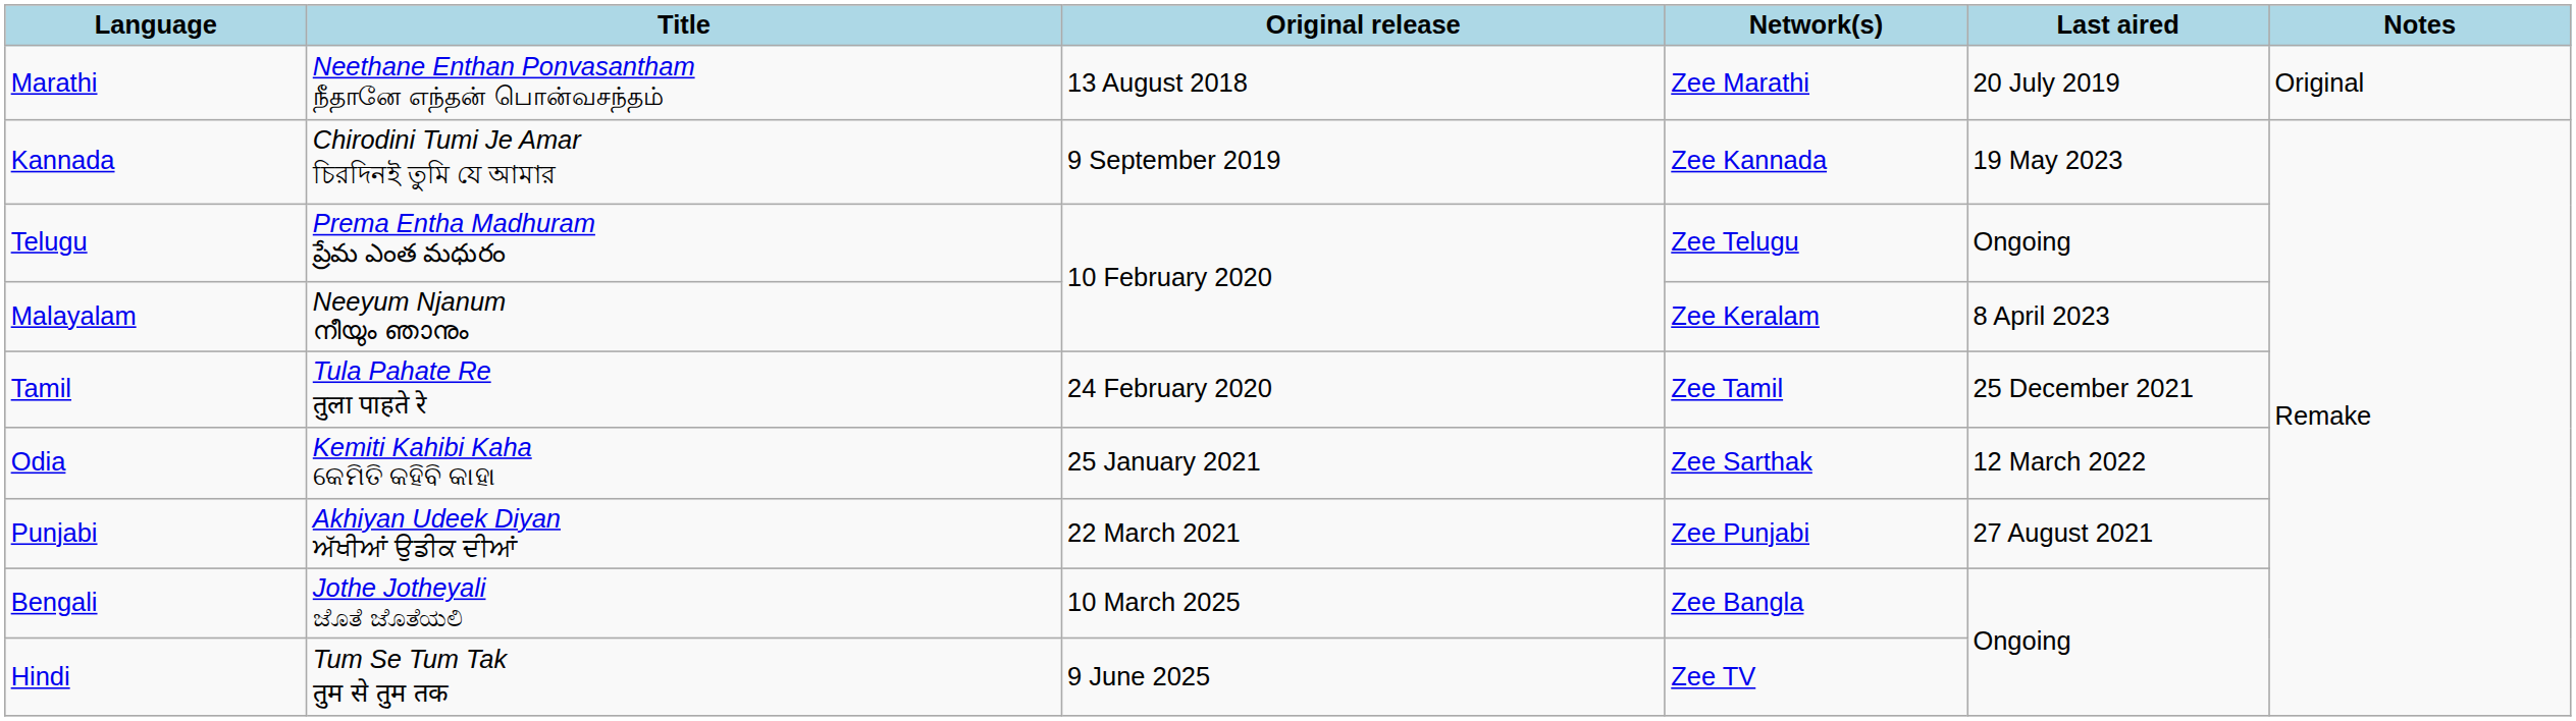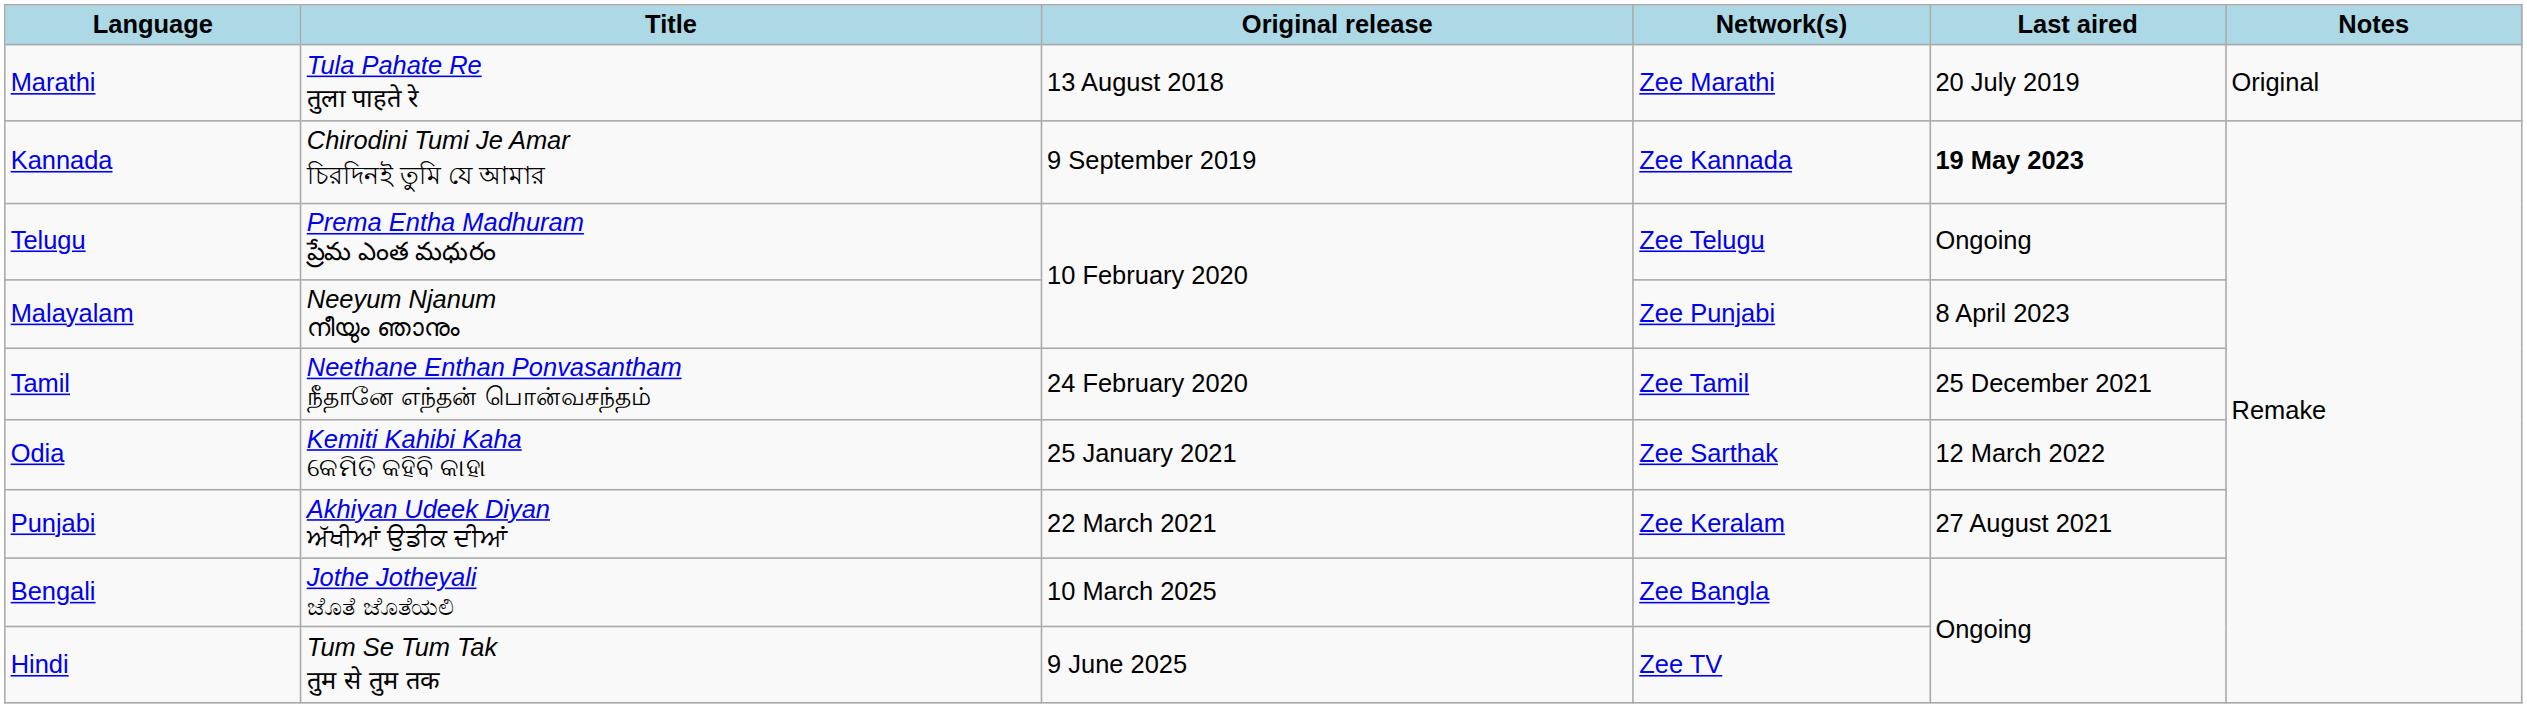Marathi | Title: Neethane Enthan Ponvasantham நீதானே எந்தன் பொன்வசந்தம் -> Tula Pahate Re तुला पाहते रे
Kannada | Last aired: normal -> bold
Malayalam | Network(s): Zee Keralam -> Zee Punjabi
Tamil | Title: Tula Pahate Re तुला पाहते रे -> Neethane Enthan Ponvasantham நீதானே எந்தன் பொன்வசந்தம்
Punjabi | Network(s): Zee Punjabi -> Zee Keralam
